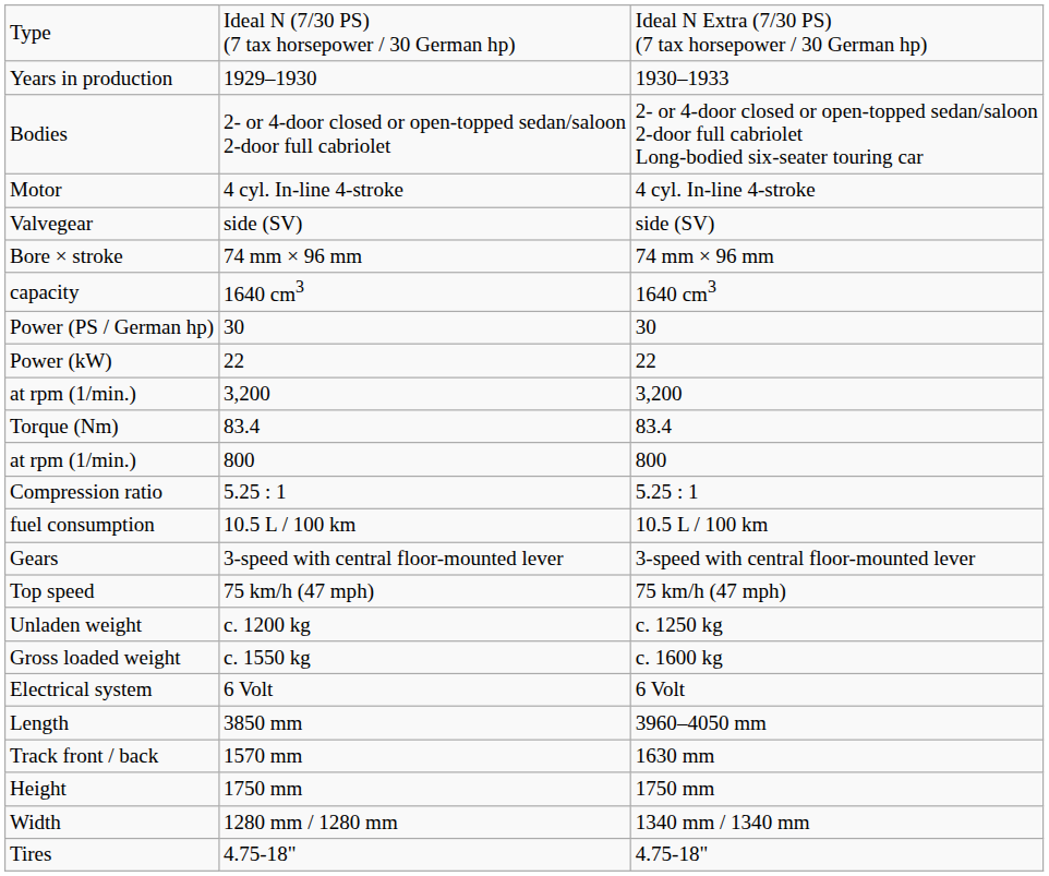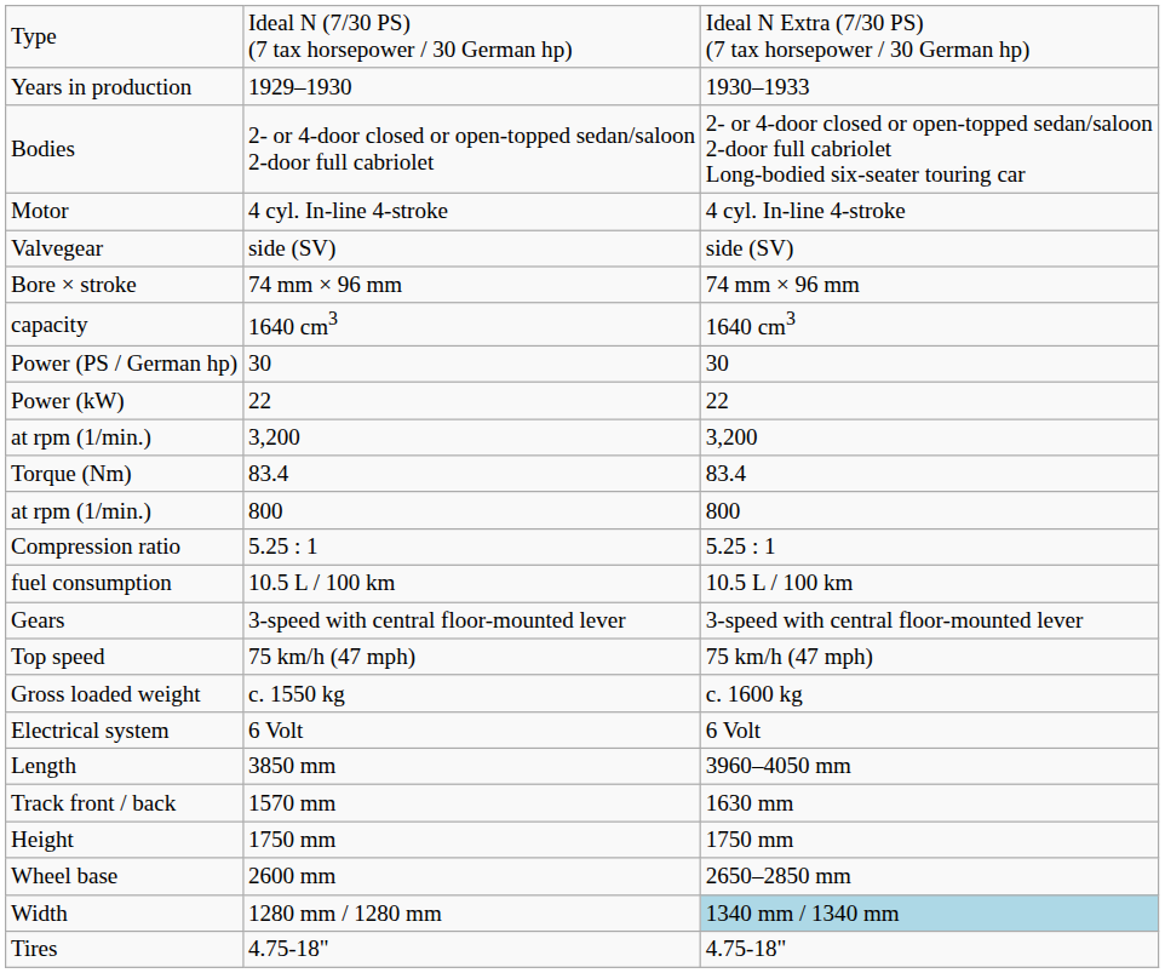- row: Unladen weight | c. 1200 kg | c. 1250 kg
+ row: Wheel base | 2600 mm | 2650–2850 mm
1280 mm / 1280 mm | column 3: no background -> lightblue background
